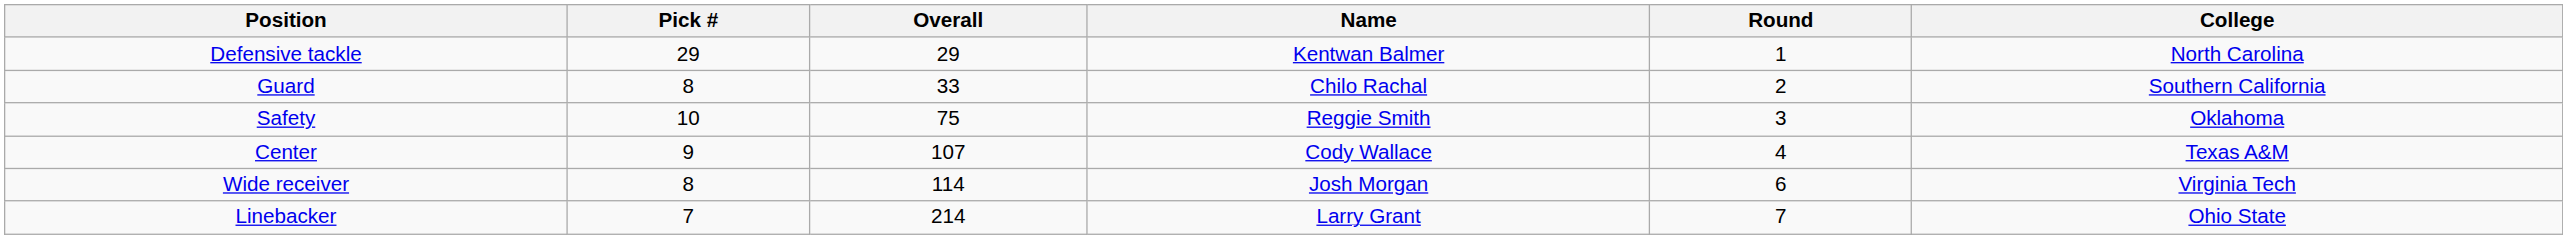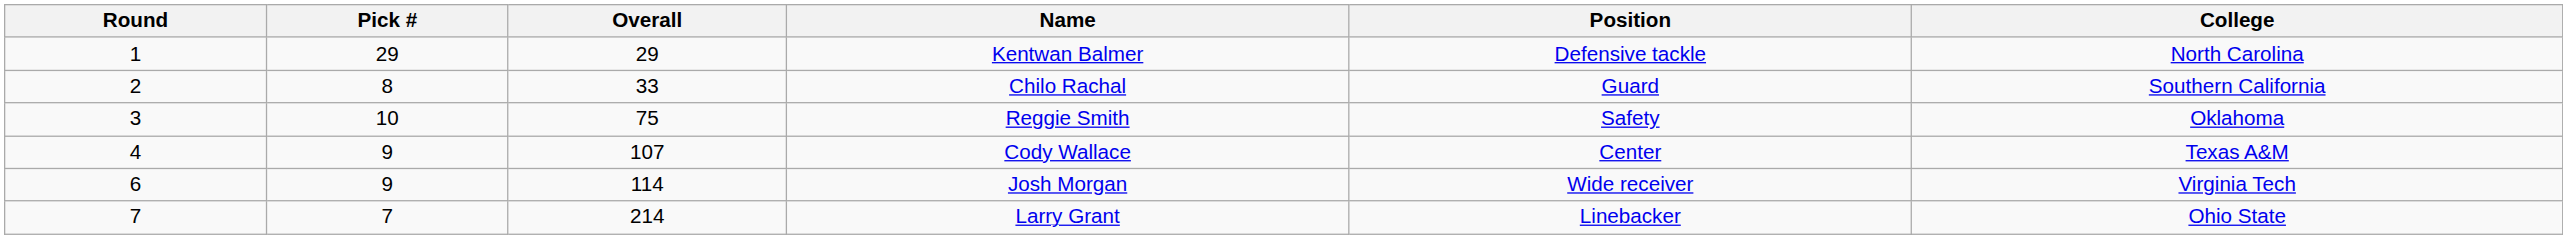columns swapped: Round <-> Position
Josh Morgan | Pick #: 8 -> 9
